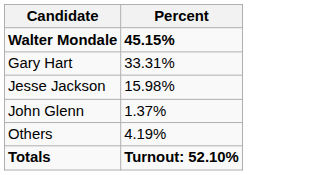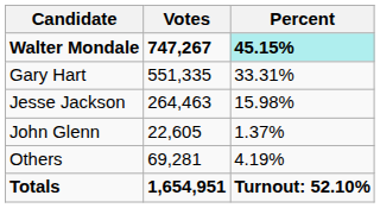+ column: Votes | 747,267 | 551,335 | 264,463 | 22,605 | 69,281 | 1,654,951
Walter Mondale | Percent: no background -> paleturquoise background
